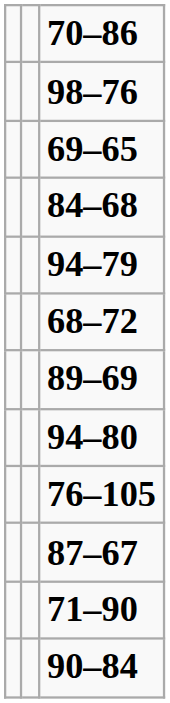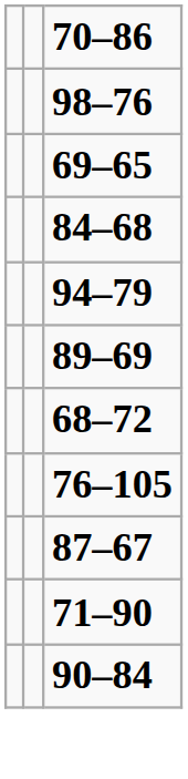rows swapped: 89–69 <-> 68–72
- row: 94–80
